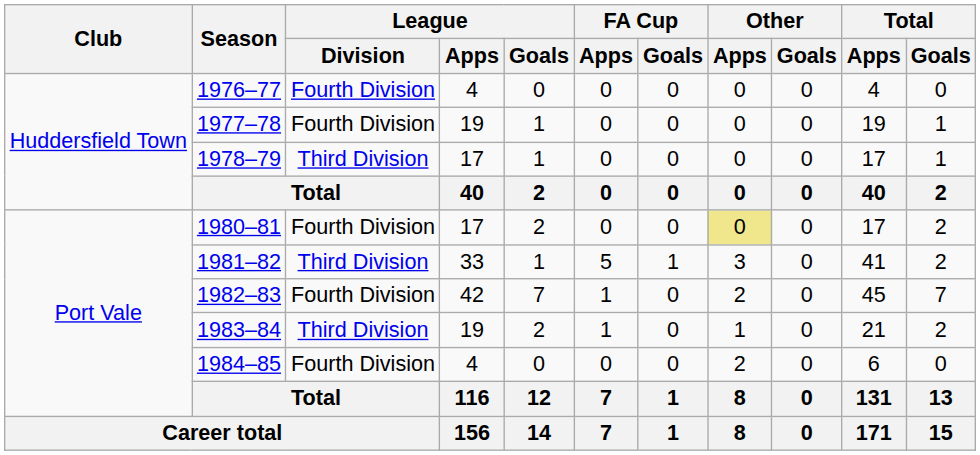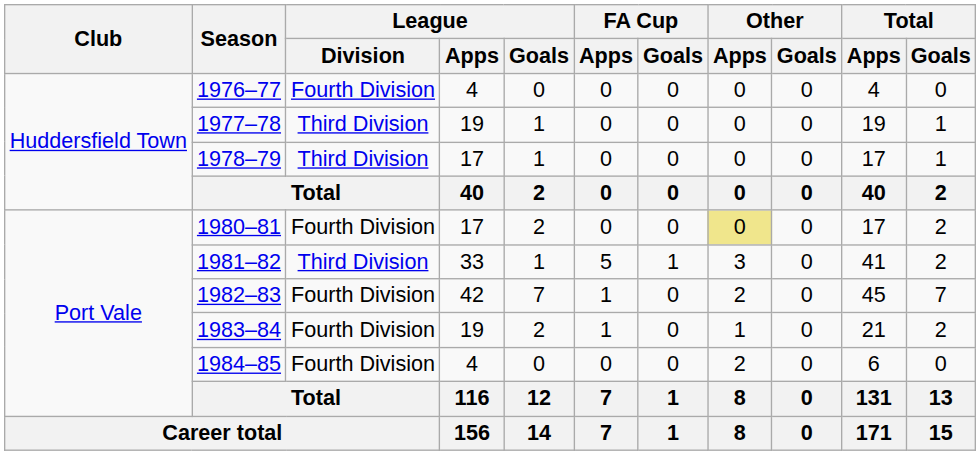1977–78 | League / Division: Fourth Division -> Third Division
1983–84 | League / Division: Third Division -> Fourth Division
